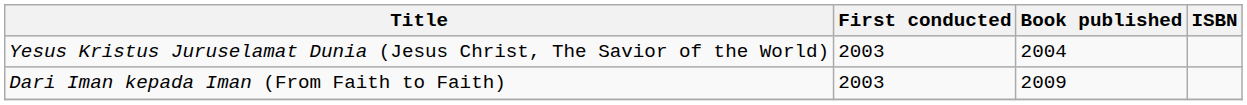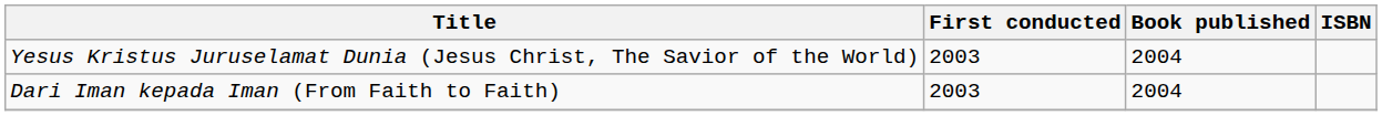Dari Iman kepada Iman (From Faith to Faith) | Book published: 2009 -> 2004
